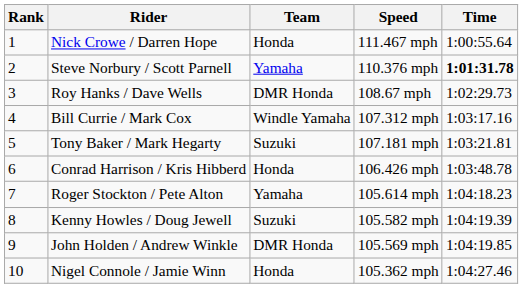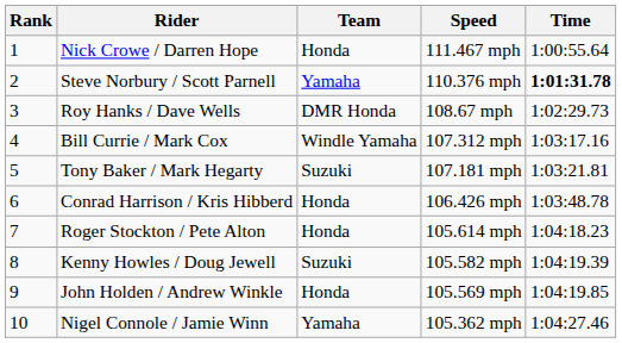Roger Stockton / Pete Alton | Team: Yamaha -> Honda
John Holden / Andrew Winkle | Team: DMR Honda -> Honda
Nigel Connole / Jamie Winn | Team: Honda -> Yamaha
